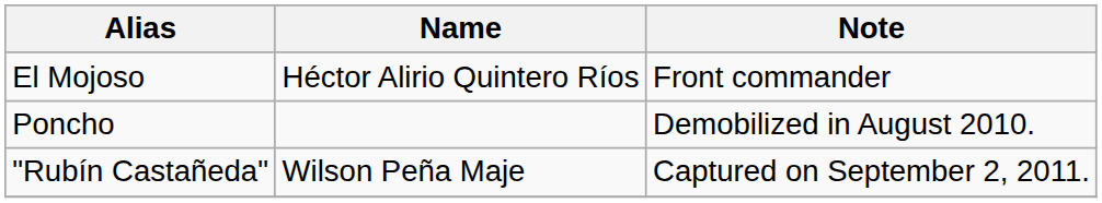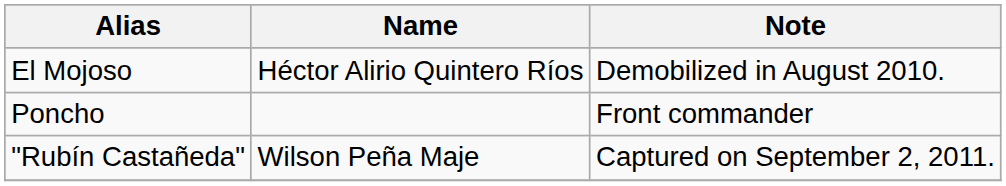El Mojoso | Note: Front commander -> Demobilized in August 2010.
Poncho | Note: Demobilized in August 2010. -> Front commander
